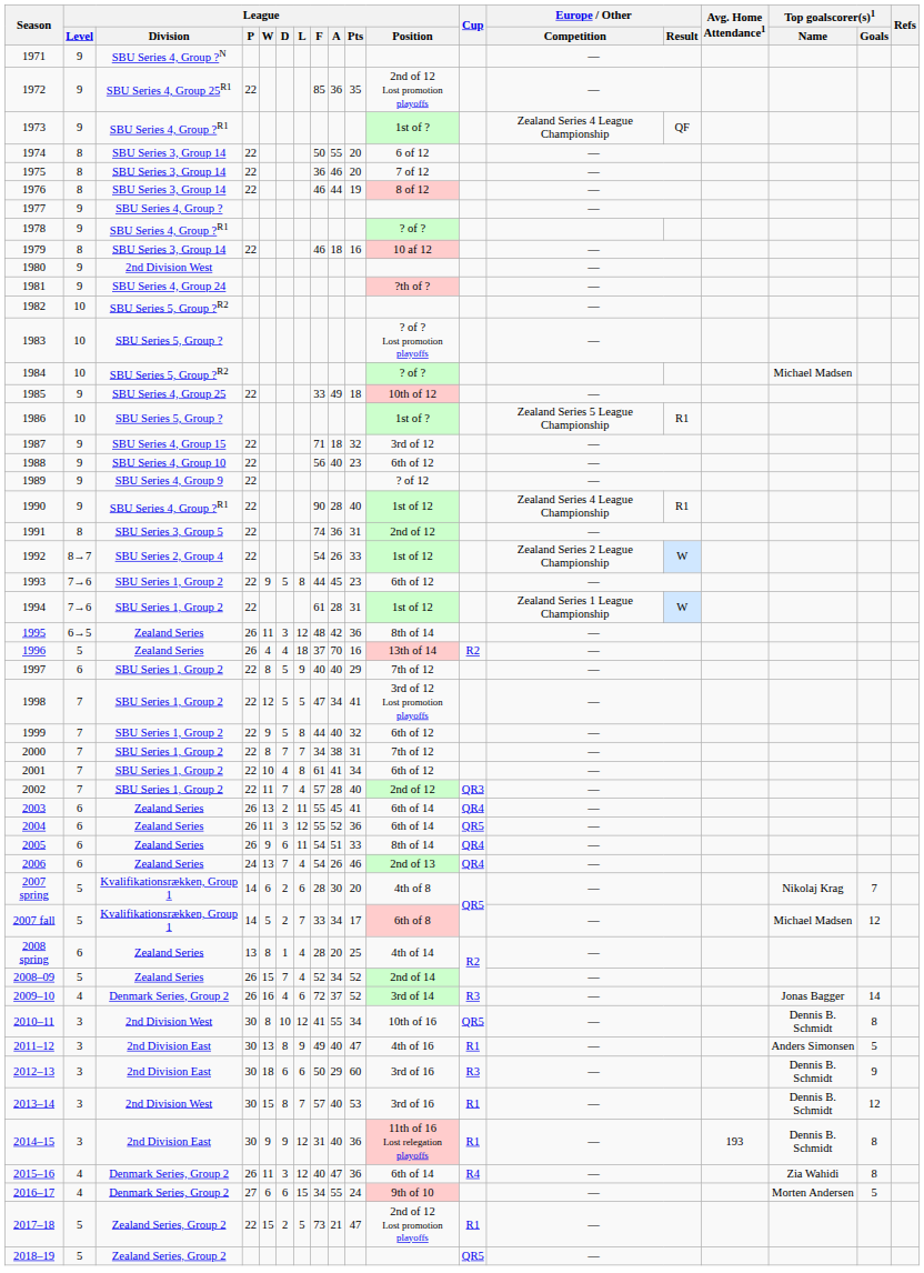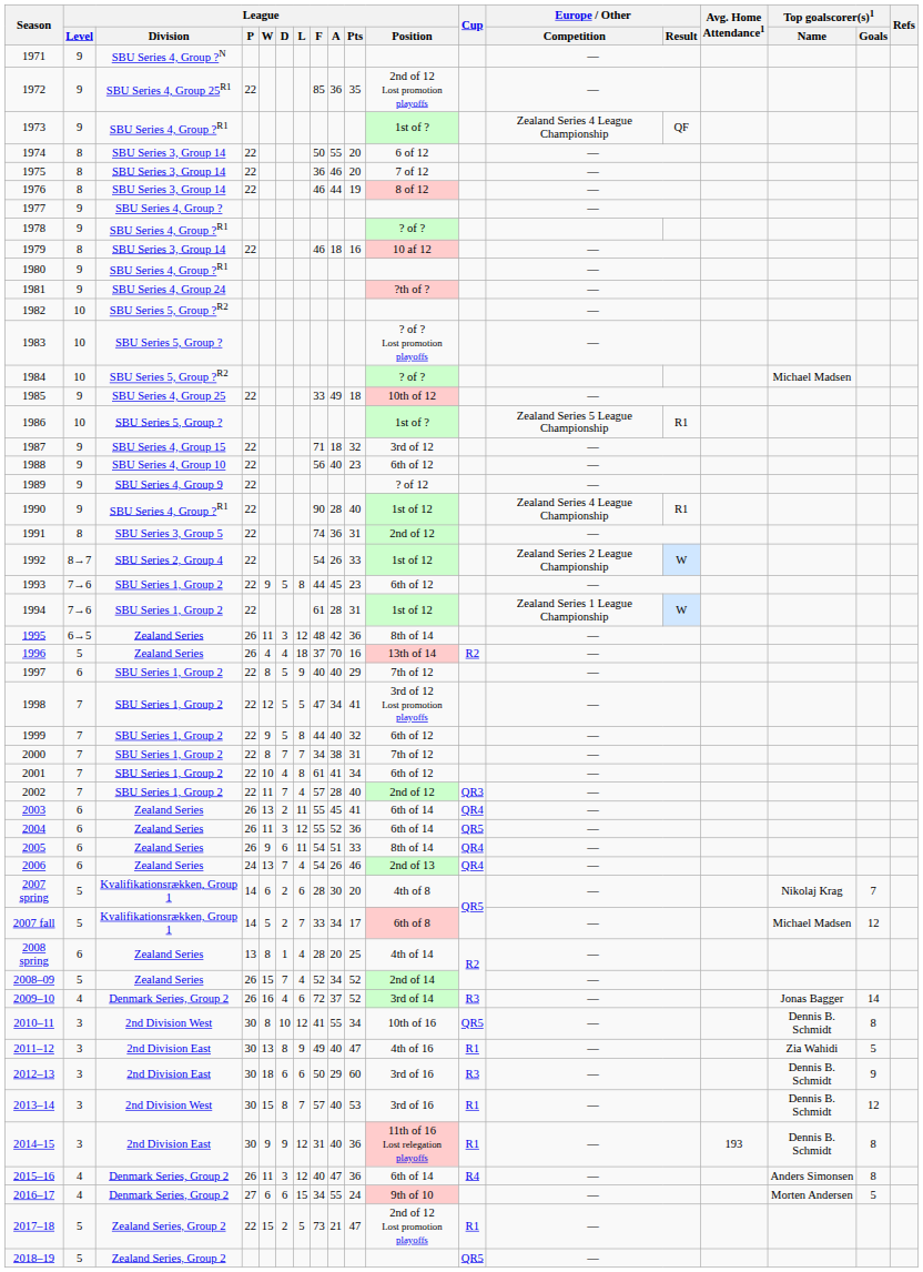1980 | League / Division: 2nd Division West -> SBU Series 4, Group ?R1
2011–12 | Top goalscorer(s)1 / Name: Anders Simonsen -> Zia Wahidi
2015–16 | Top goalscorer(s)1 / Name: Zia Wahidi -> Anders Simonsen
